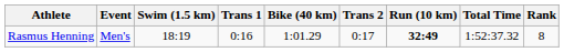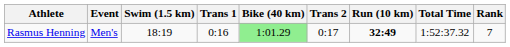Rasmus Henning | Bike (40 km): no background -> lightgreen background
Rasmus Henning | Rank: 8 -> 7
